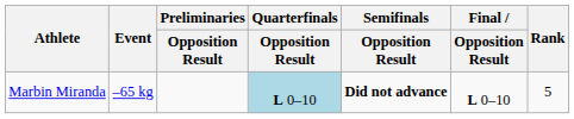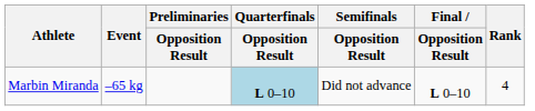Marbin Miranda | Semifinals / Opposition Result: bold -> normal
Marbin Miranda | Rank: 5 -> 4
